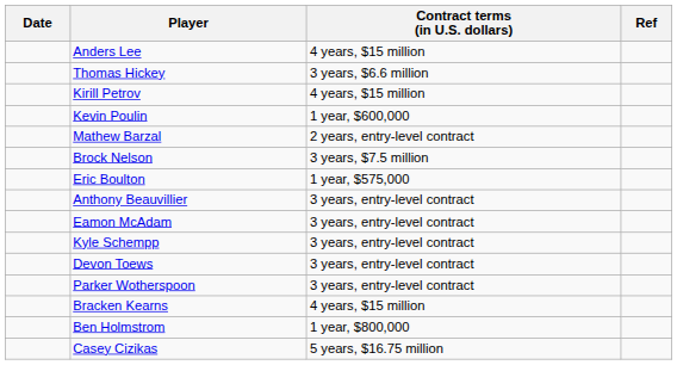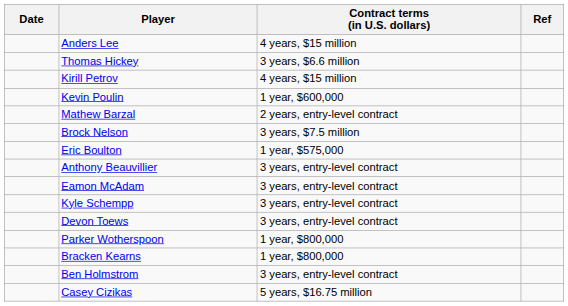Parker Wotherspoon | Contract terms (in U.S. dollars): 3 years, entry-level contract -> 1 year, $800,000
Bracken Kearns | Contract terms (in U.S. dollars): 4 years, $15 million -> 1 year, $800,000
Ben Holmstrom | Contract terms (in U.S. dollars): 1 year, $800,000 -> 3 years, entry-level contract
